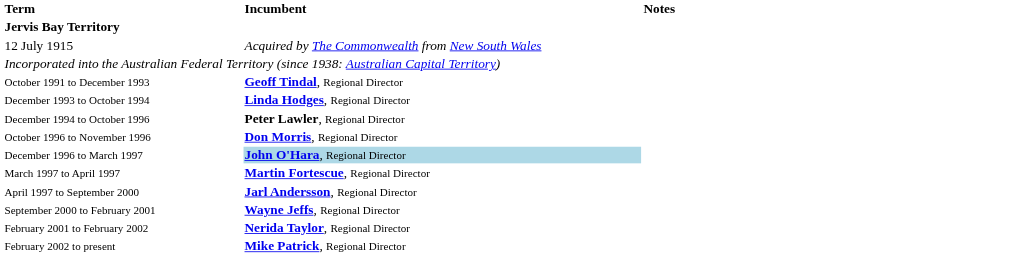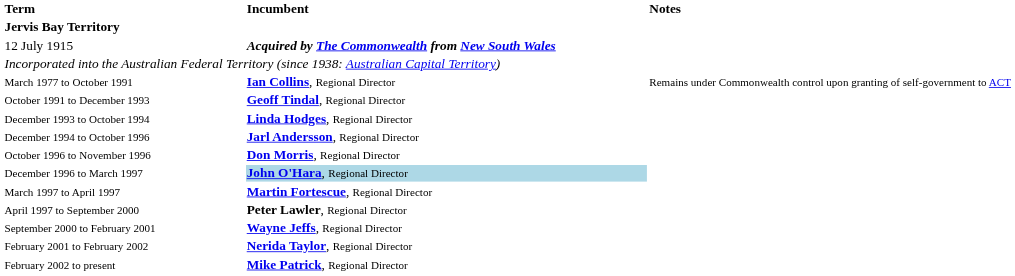12 July 1915 | Incumbent: normal -> bold
+ row: March 1977 to October 1991 | Ian Collins, Regional Director | Remains under Commonwealth control upon granting of self-government to ACT
December 1994 to October 1996 | Incumbent: Peter Lawler, Regional Director -> Jarl Andersson, Regional Director
April 1997 to September 2000 | Incumbent: Jarl Andersson, Regional Director -> Peter Lawler, Regional Director
